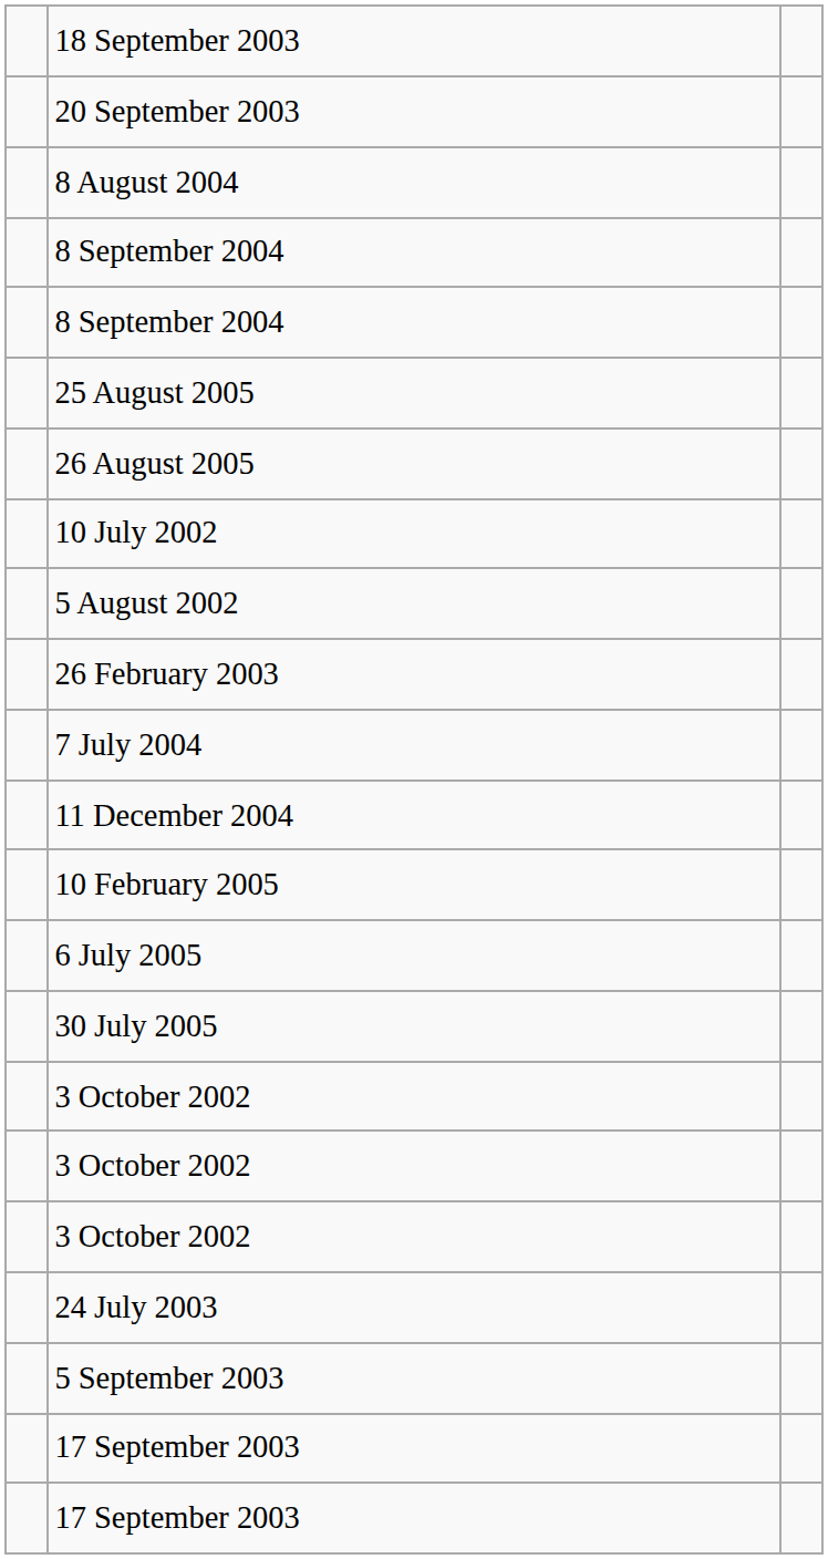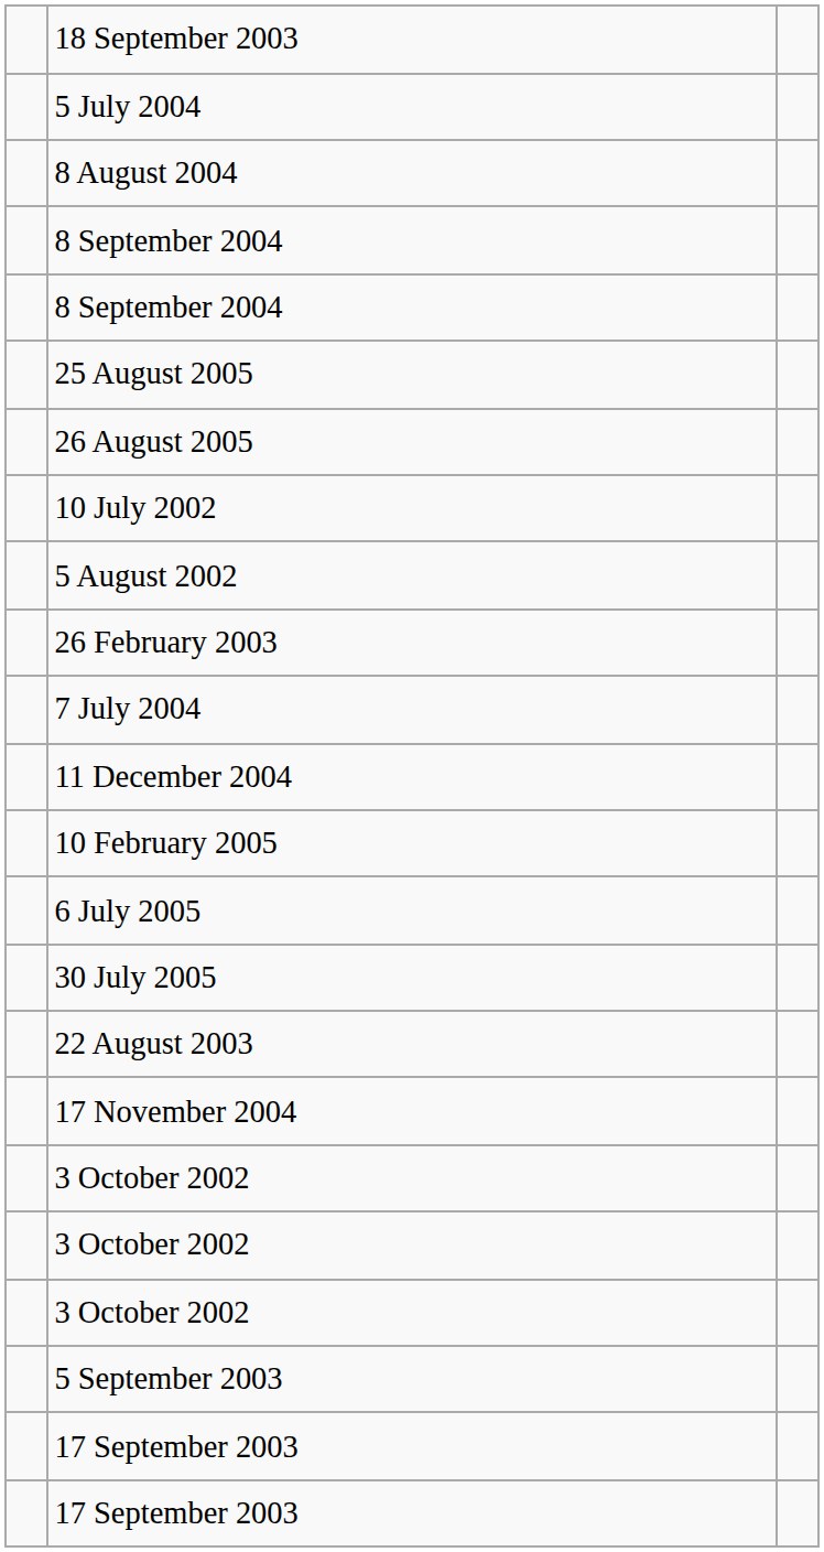- row: 20 September 2003
+ row: 5 July 2004
+ row: 22 August 2003
+ row: 17 November 2004
- row: 24 July 2003
